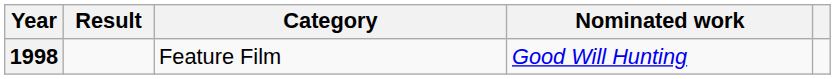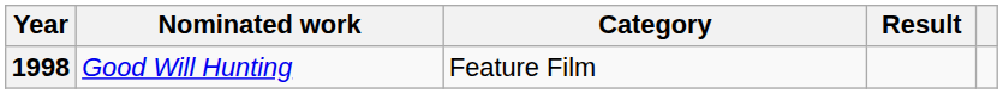columns swapped: Nominated work <-> Result
